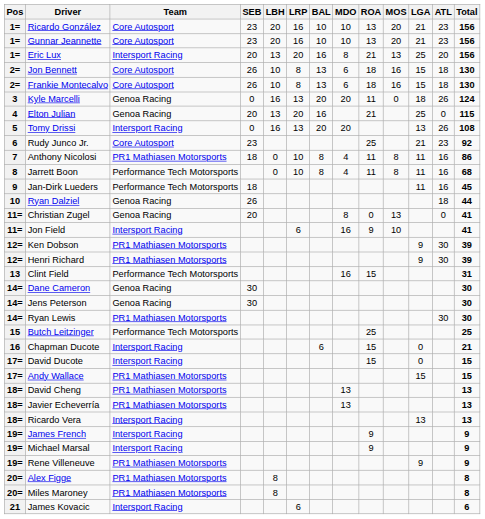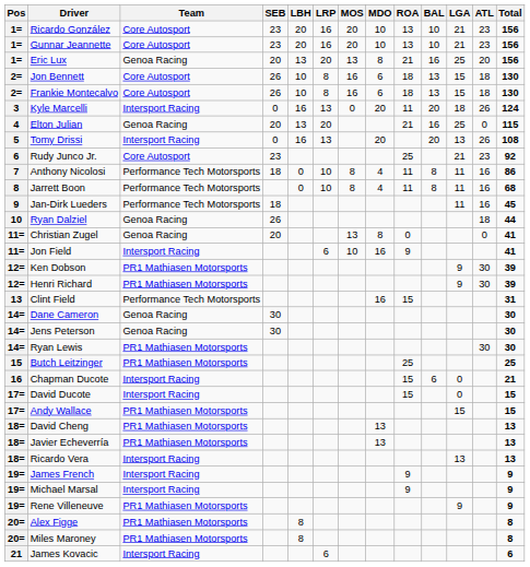columns swapped: MOS <-> BAL
Eric Lux | Team: Intersport Racing -> Genoa Racing
Kyle Marcelli | Team: Genoa Racing -> Intersport Racing
Anthony Nicolosi | Team: PR1 Mathiasen Motorsports -> Performance Tech Motorsports
Butch Leitzinger | Team: Performance Tech Motorsports -> PR1 Mathiasen Motorsports
